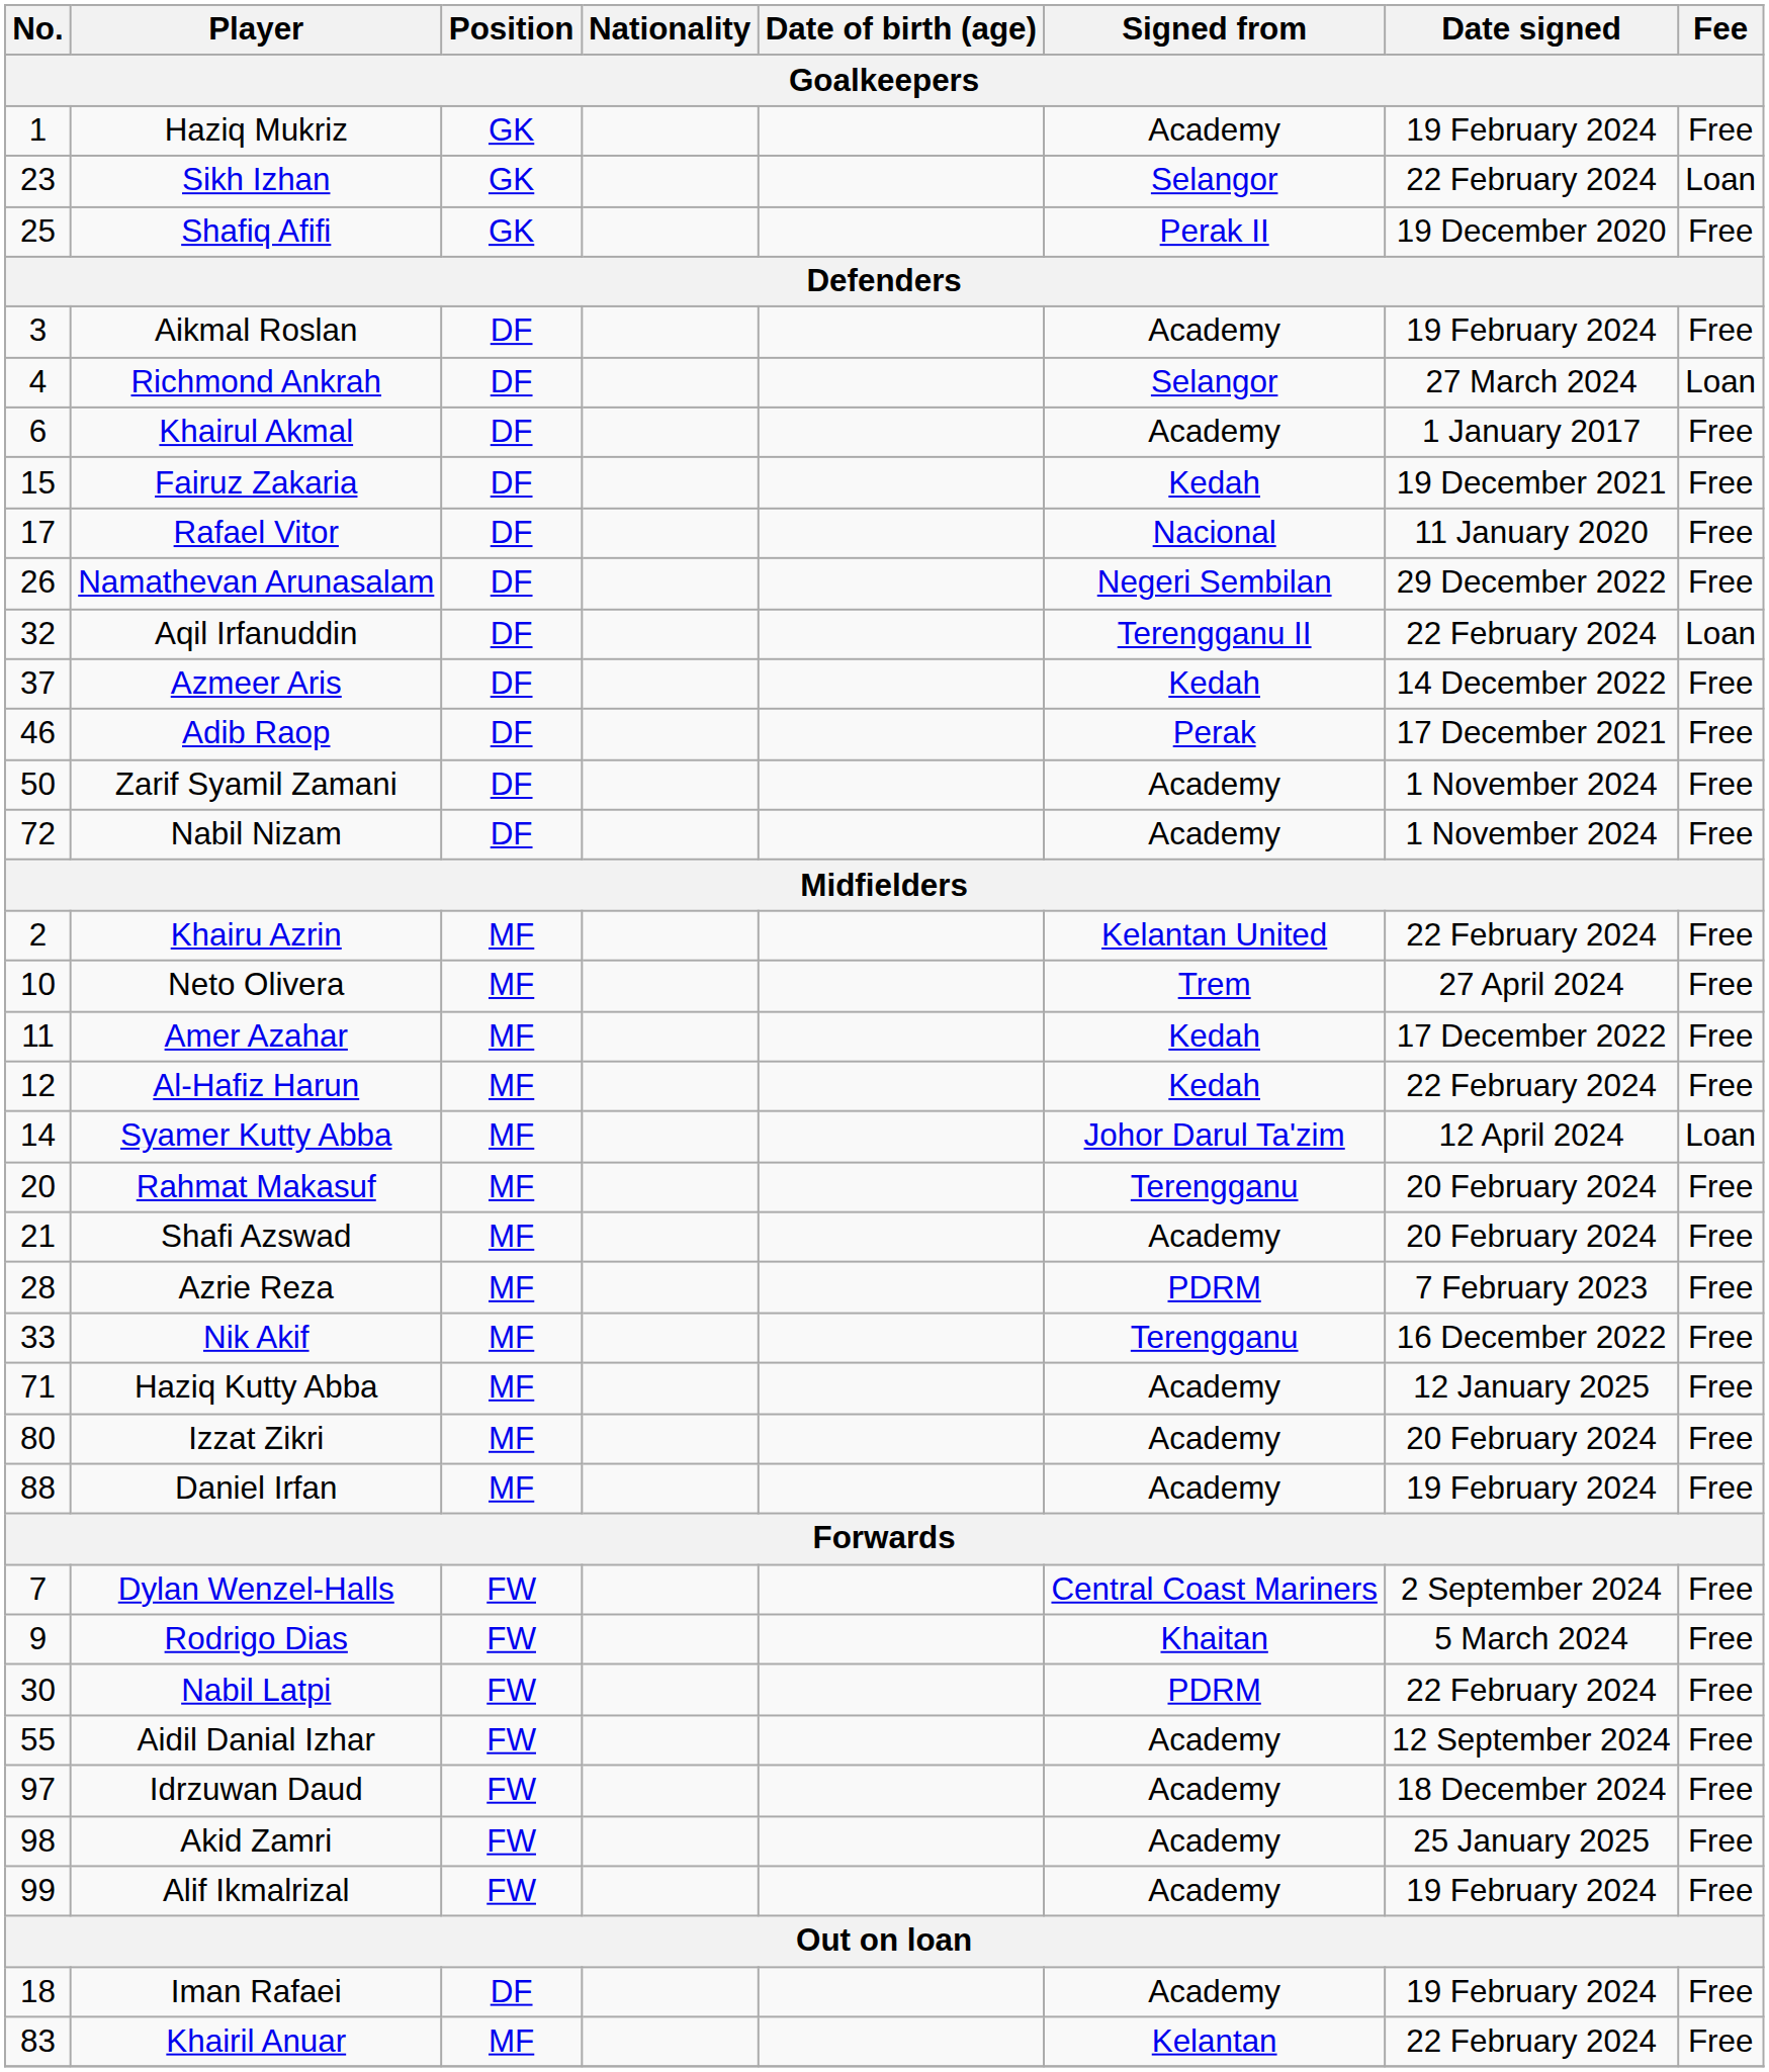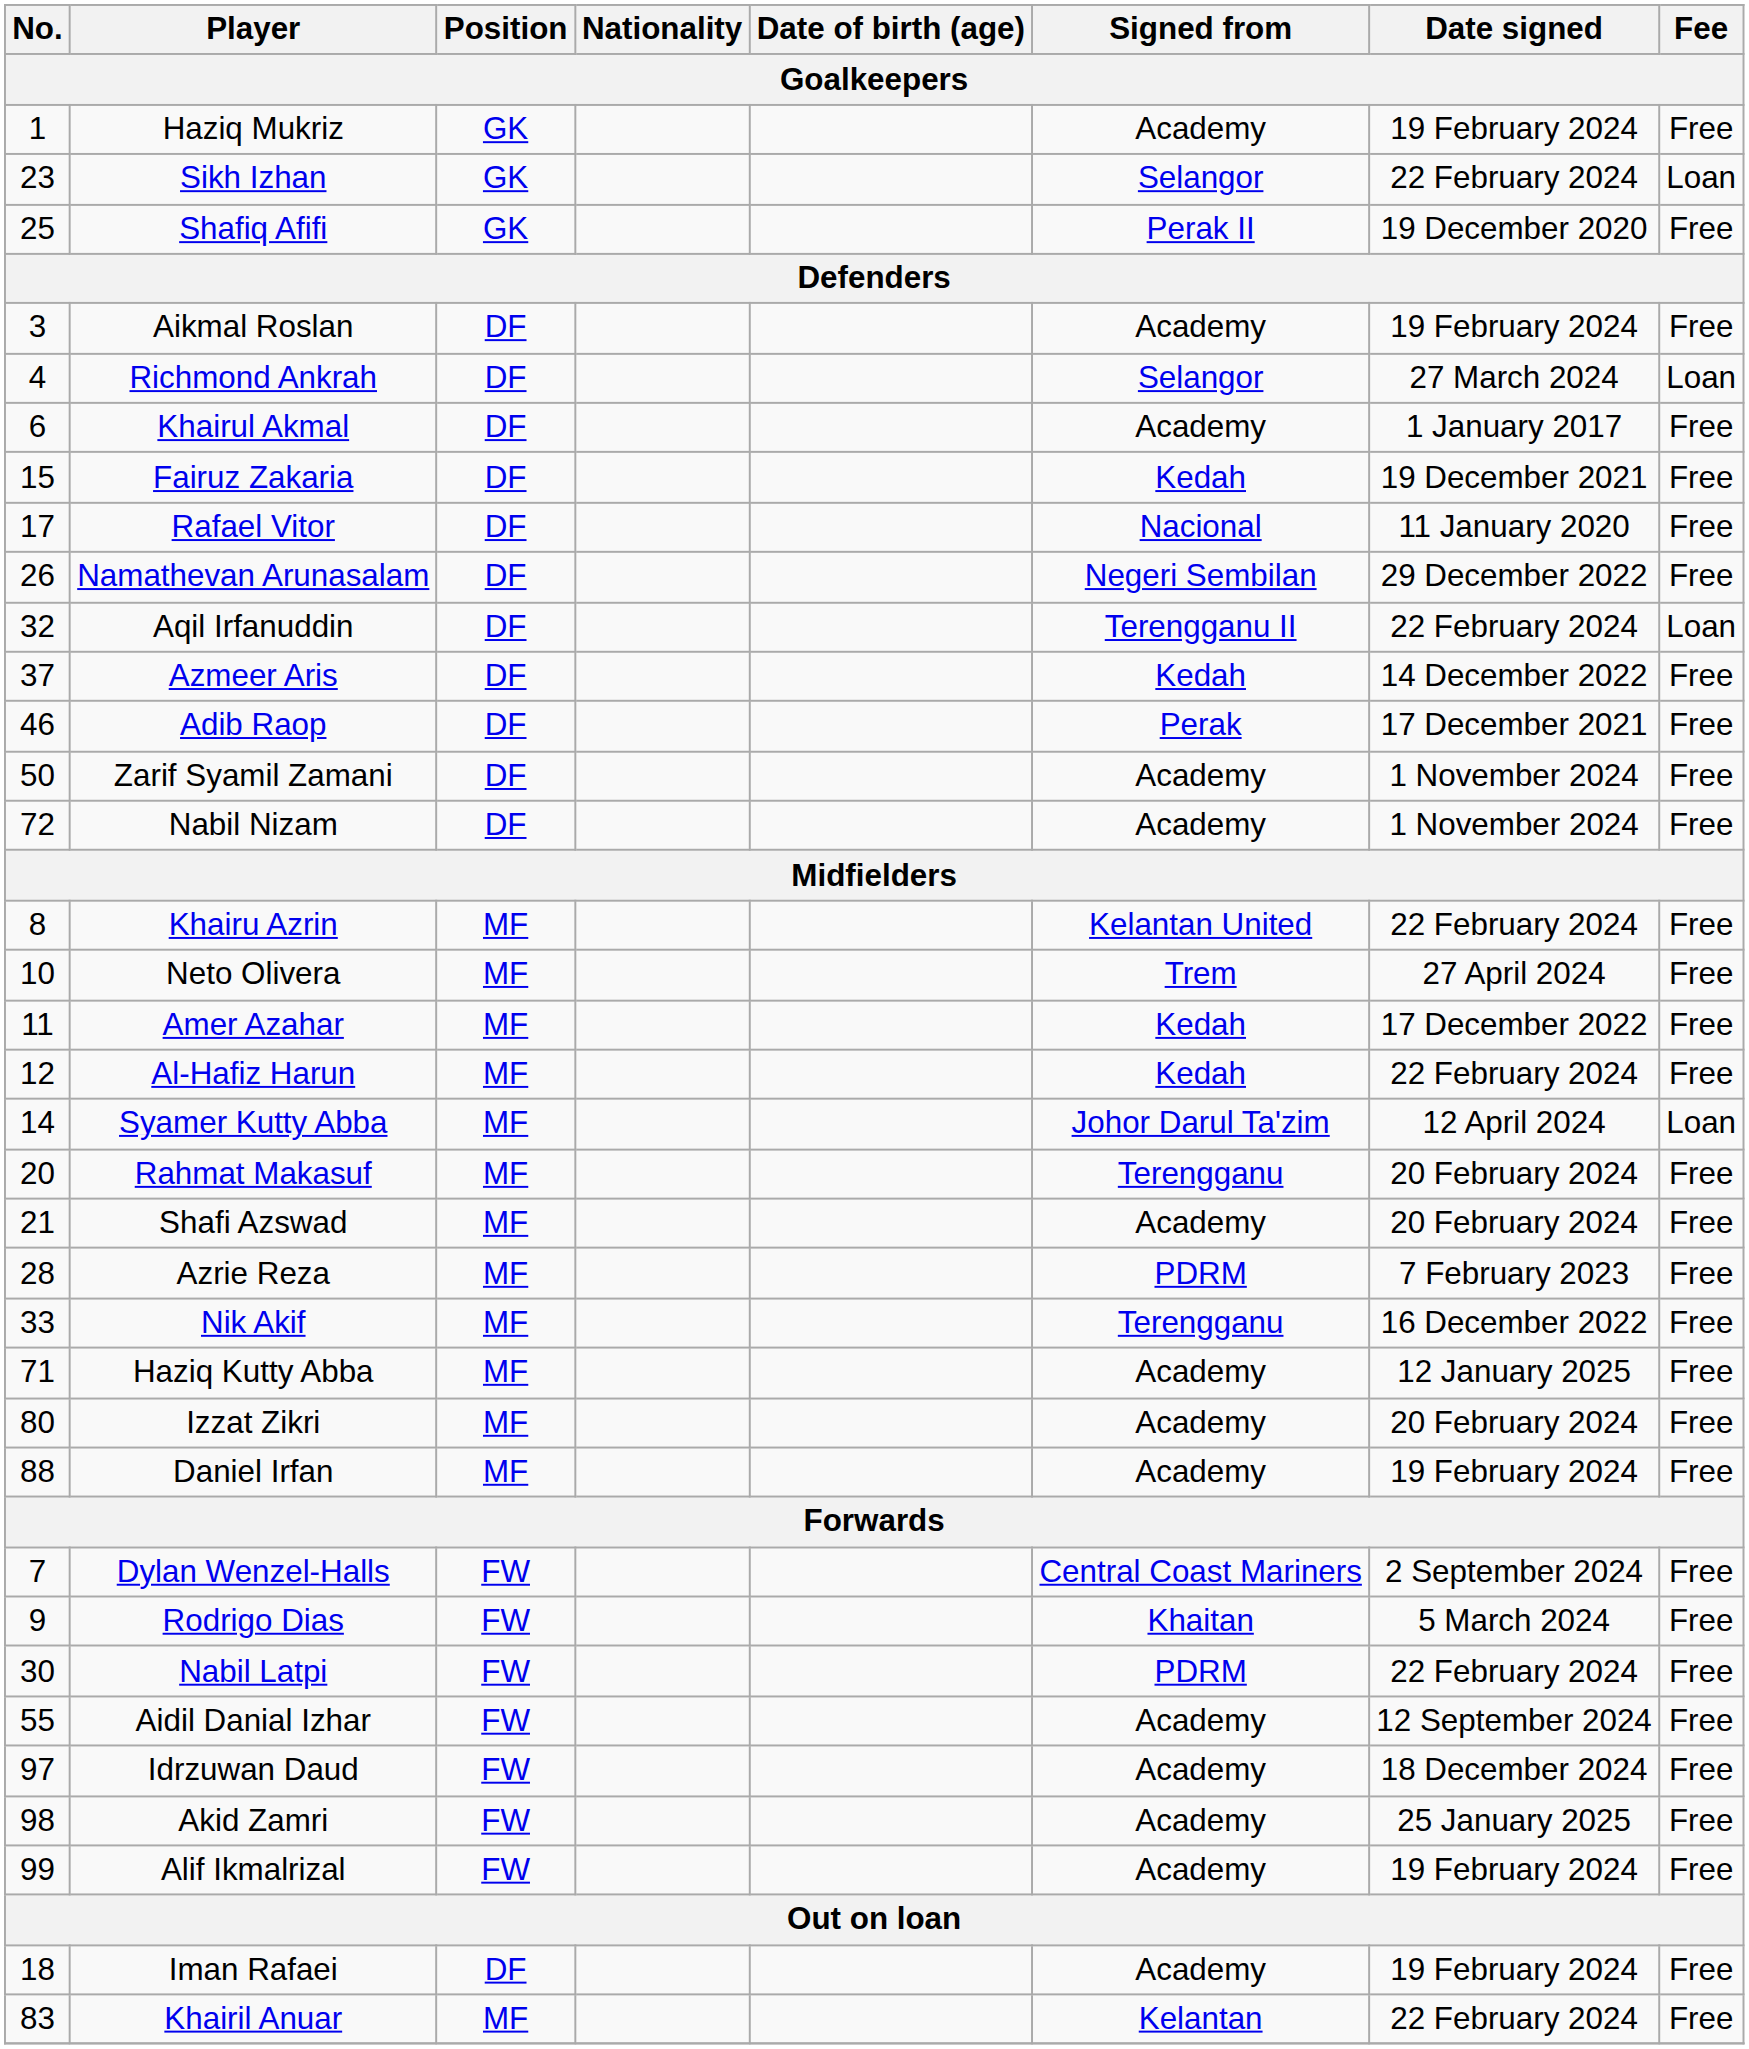Khairu Azrin | No.: 2 -> 8
